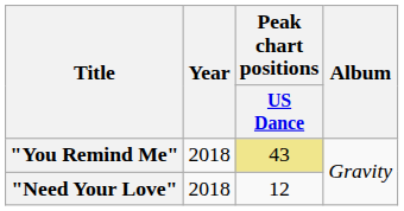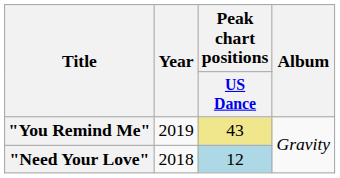"You Remind Me" | Year: 2018 -> 2019
"Need Your Love" | Peak chart positions / US Dance: no background -> lightblue background
